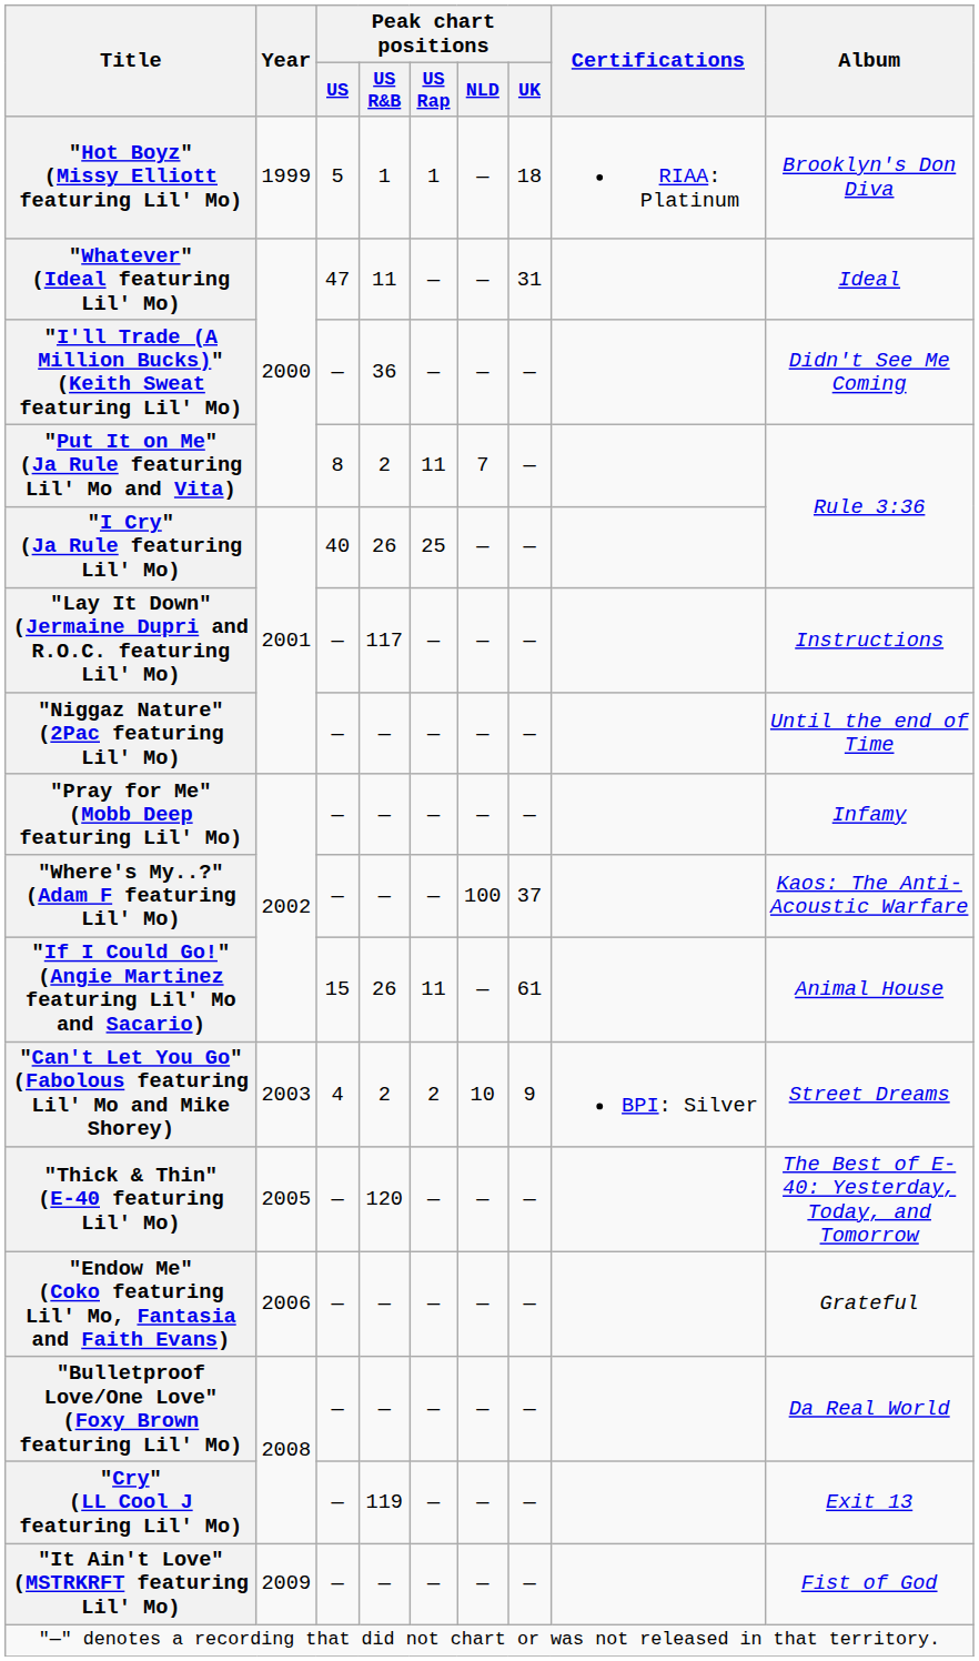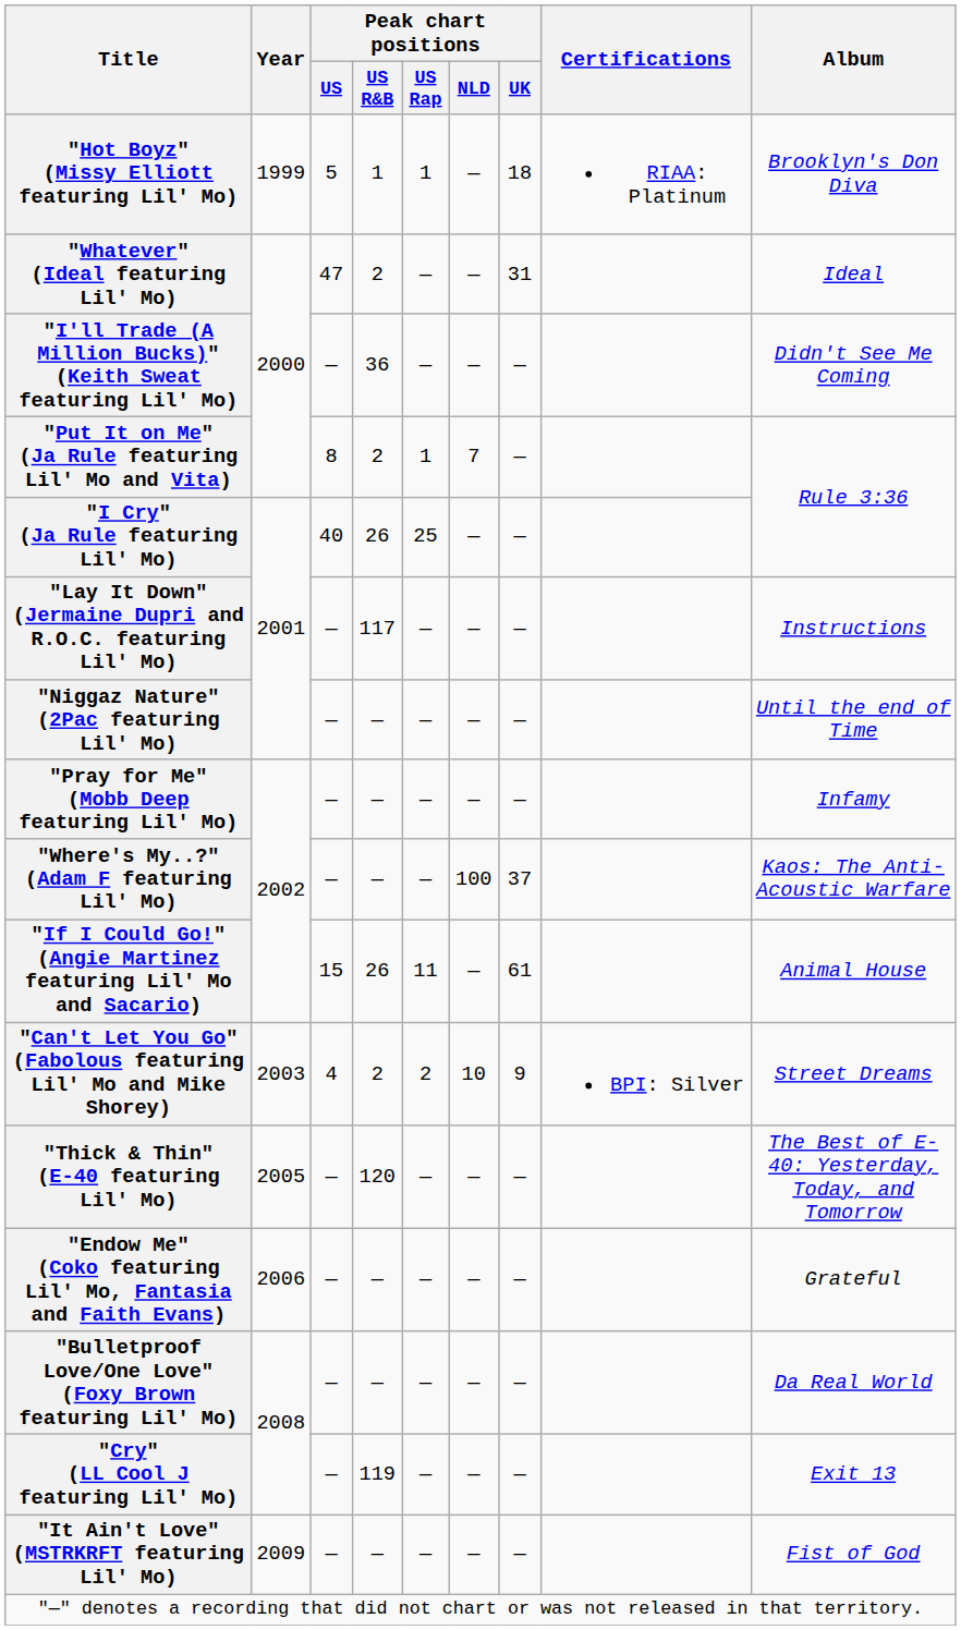"Whatever" (Ideal featuring Lil' Mo) | Peak chart positions / US R&B: 11 -> 2
"Put It on Me" (Ja Rule featuring Lil' Mo and Vita) | Peak chart positions / US Rap: 11 -> 1
